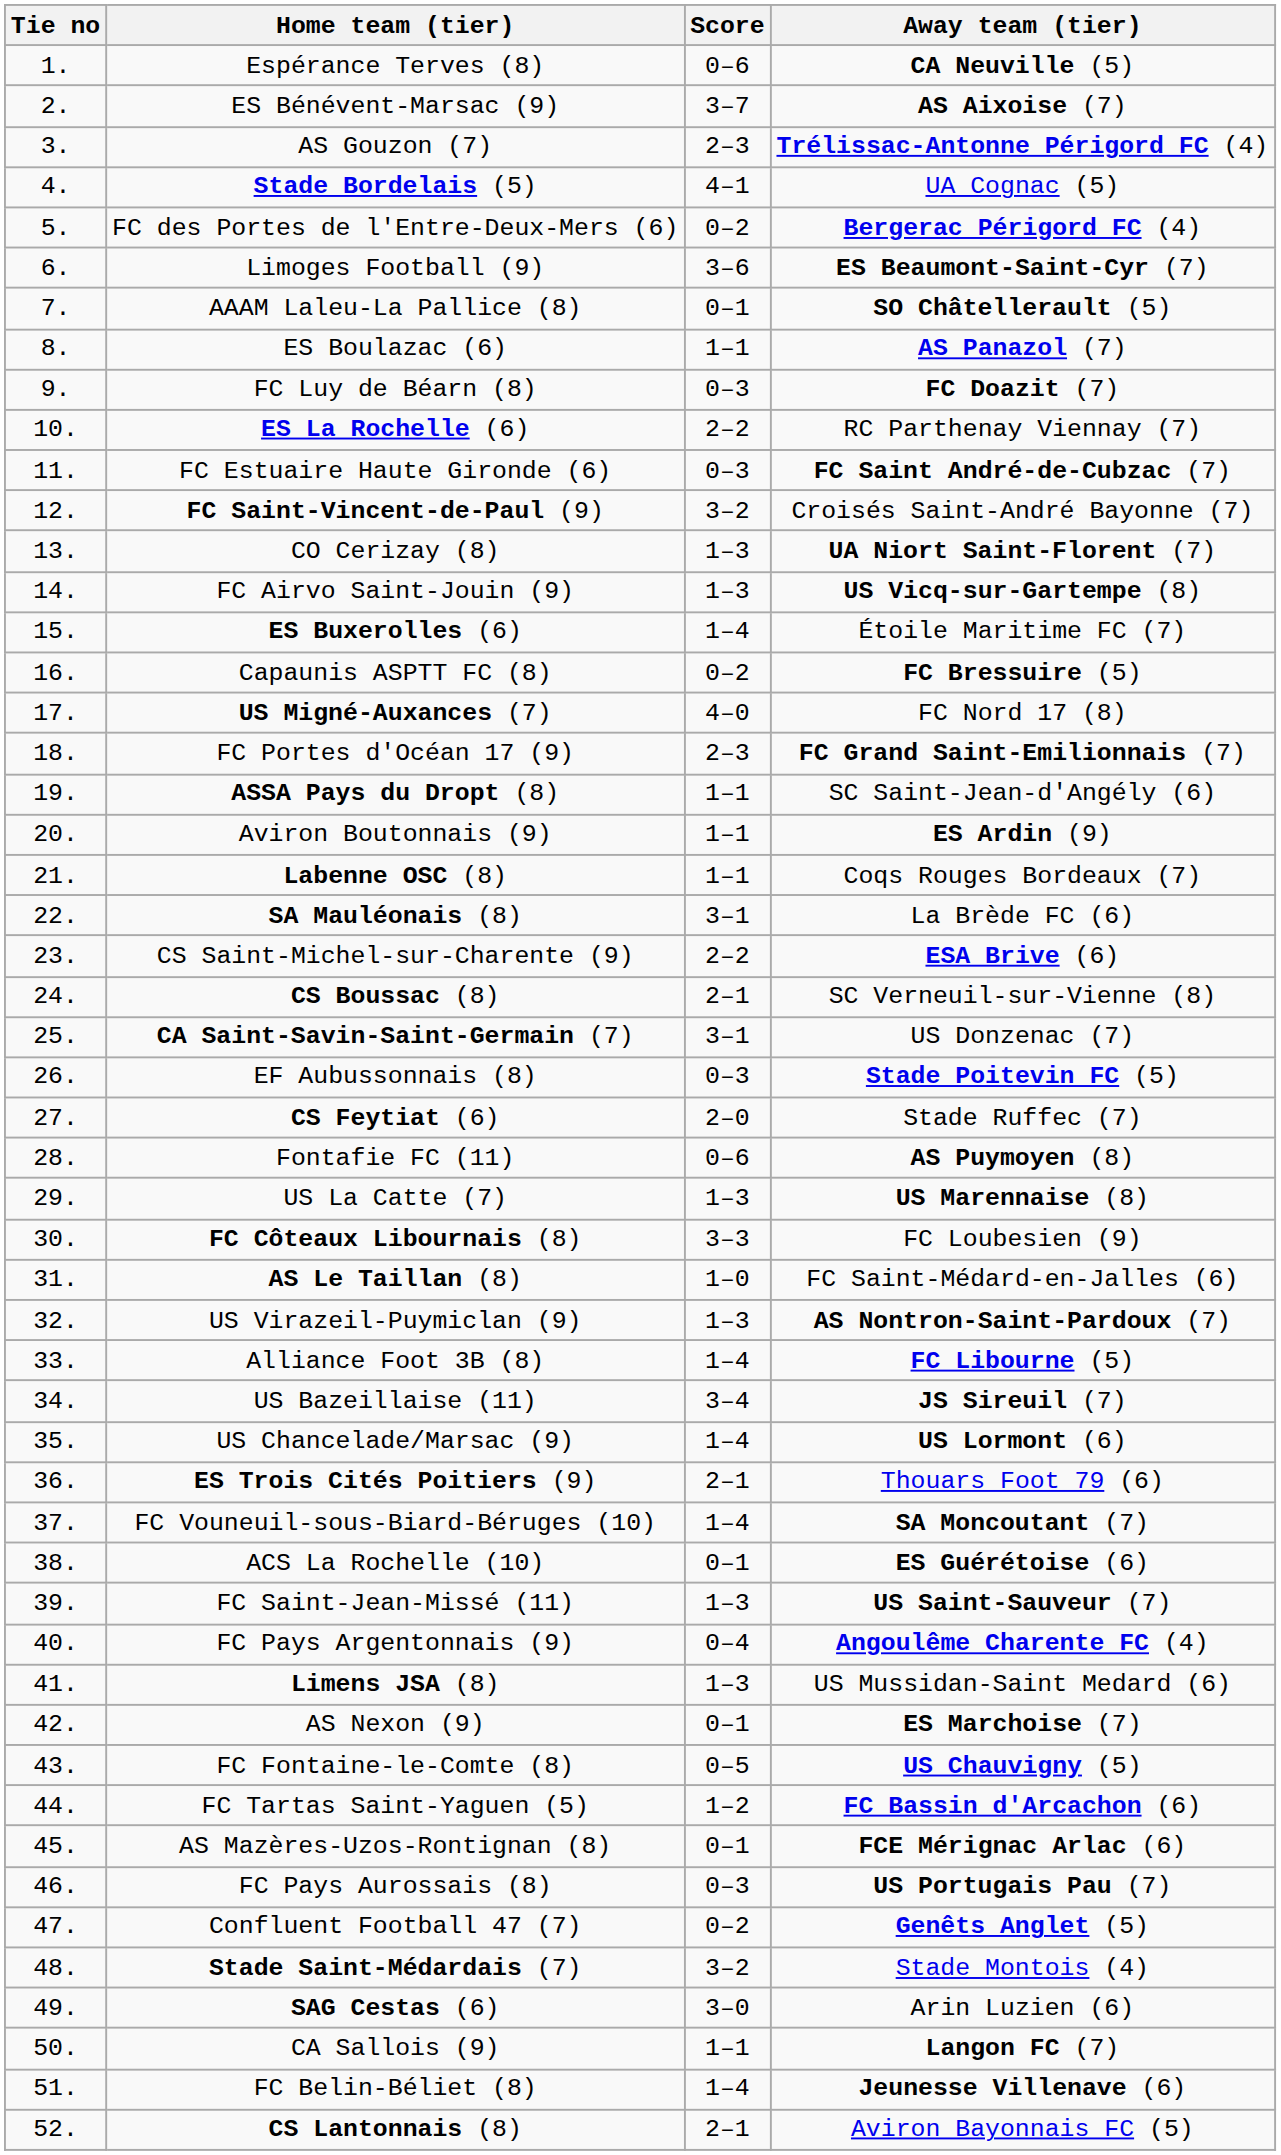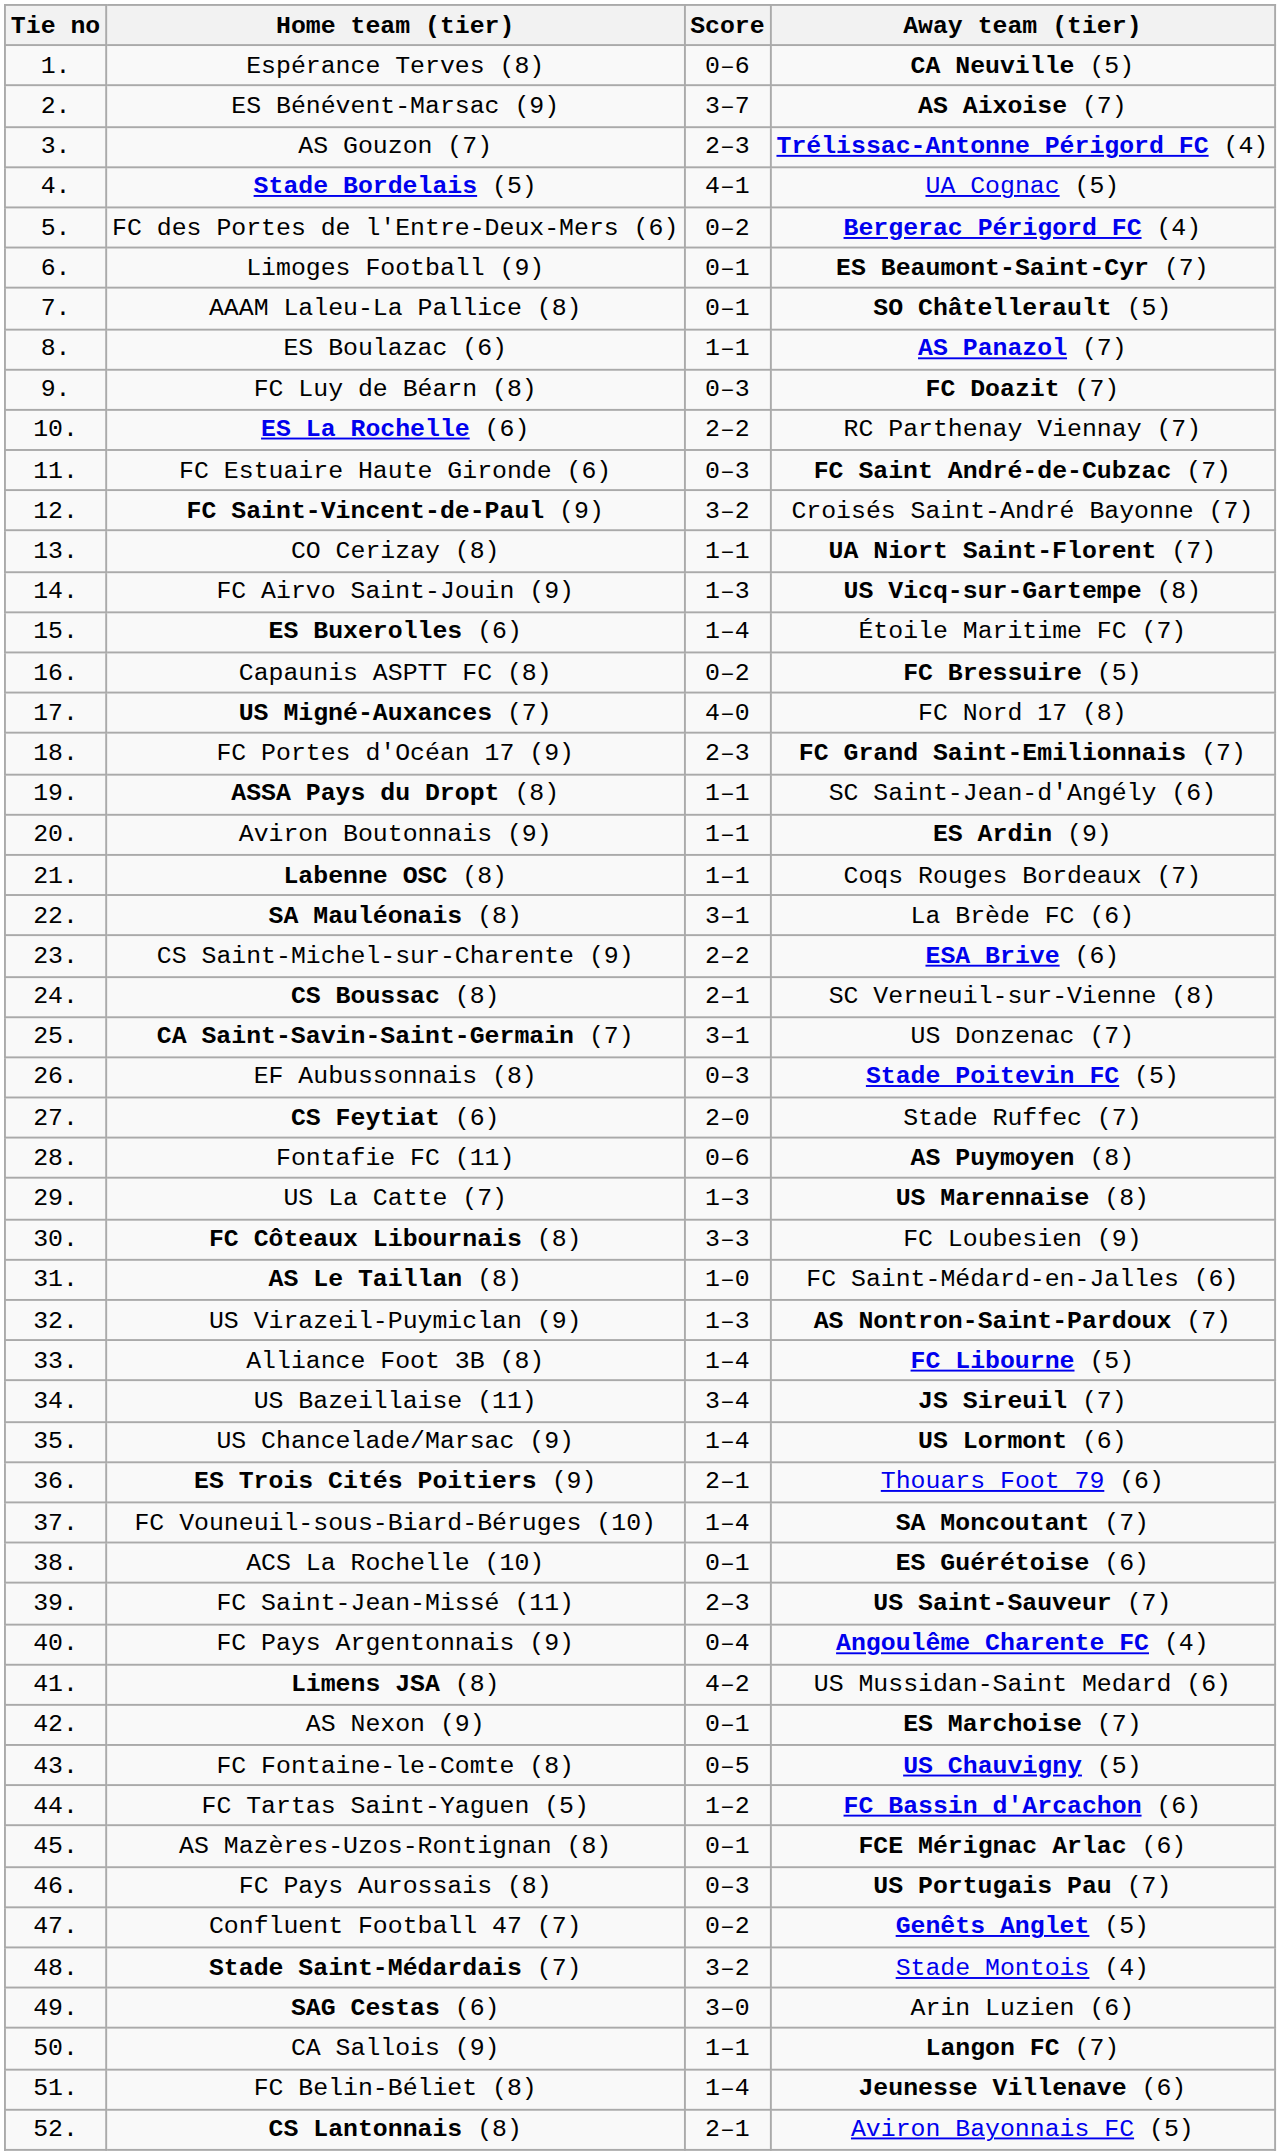Limoges Football (9) | Score: 3–6 -> 0–1
CO Cerizay (8) | Score: 1–3 -> 1–1
FC Saint-Jean-Missé (11) | Score: 1–3 -> 2–3
Limens JSA (8) | Score: 1–3 -> 4–2
